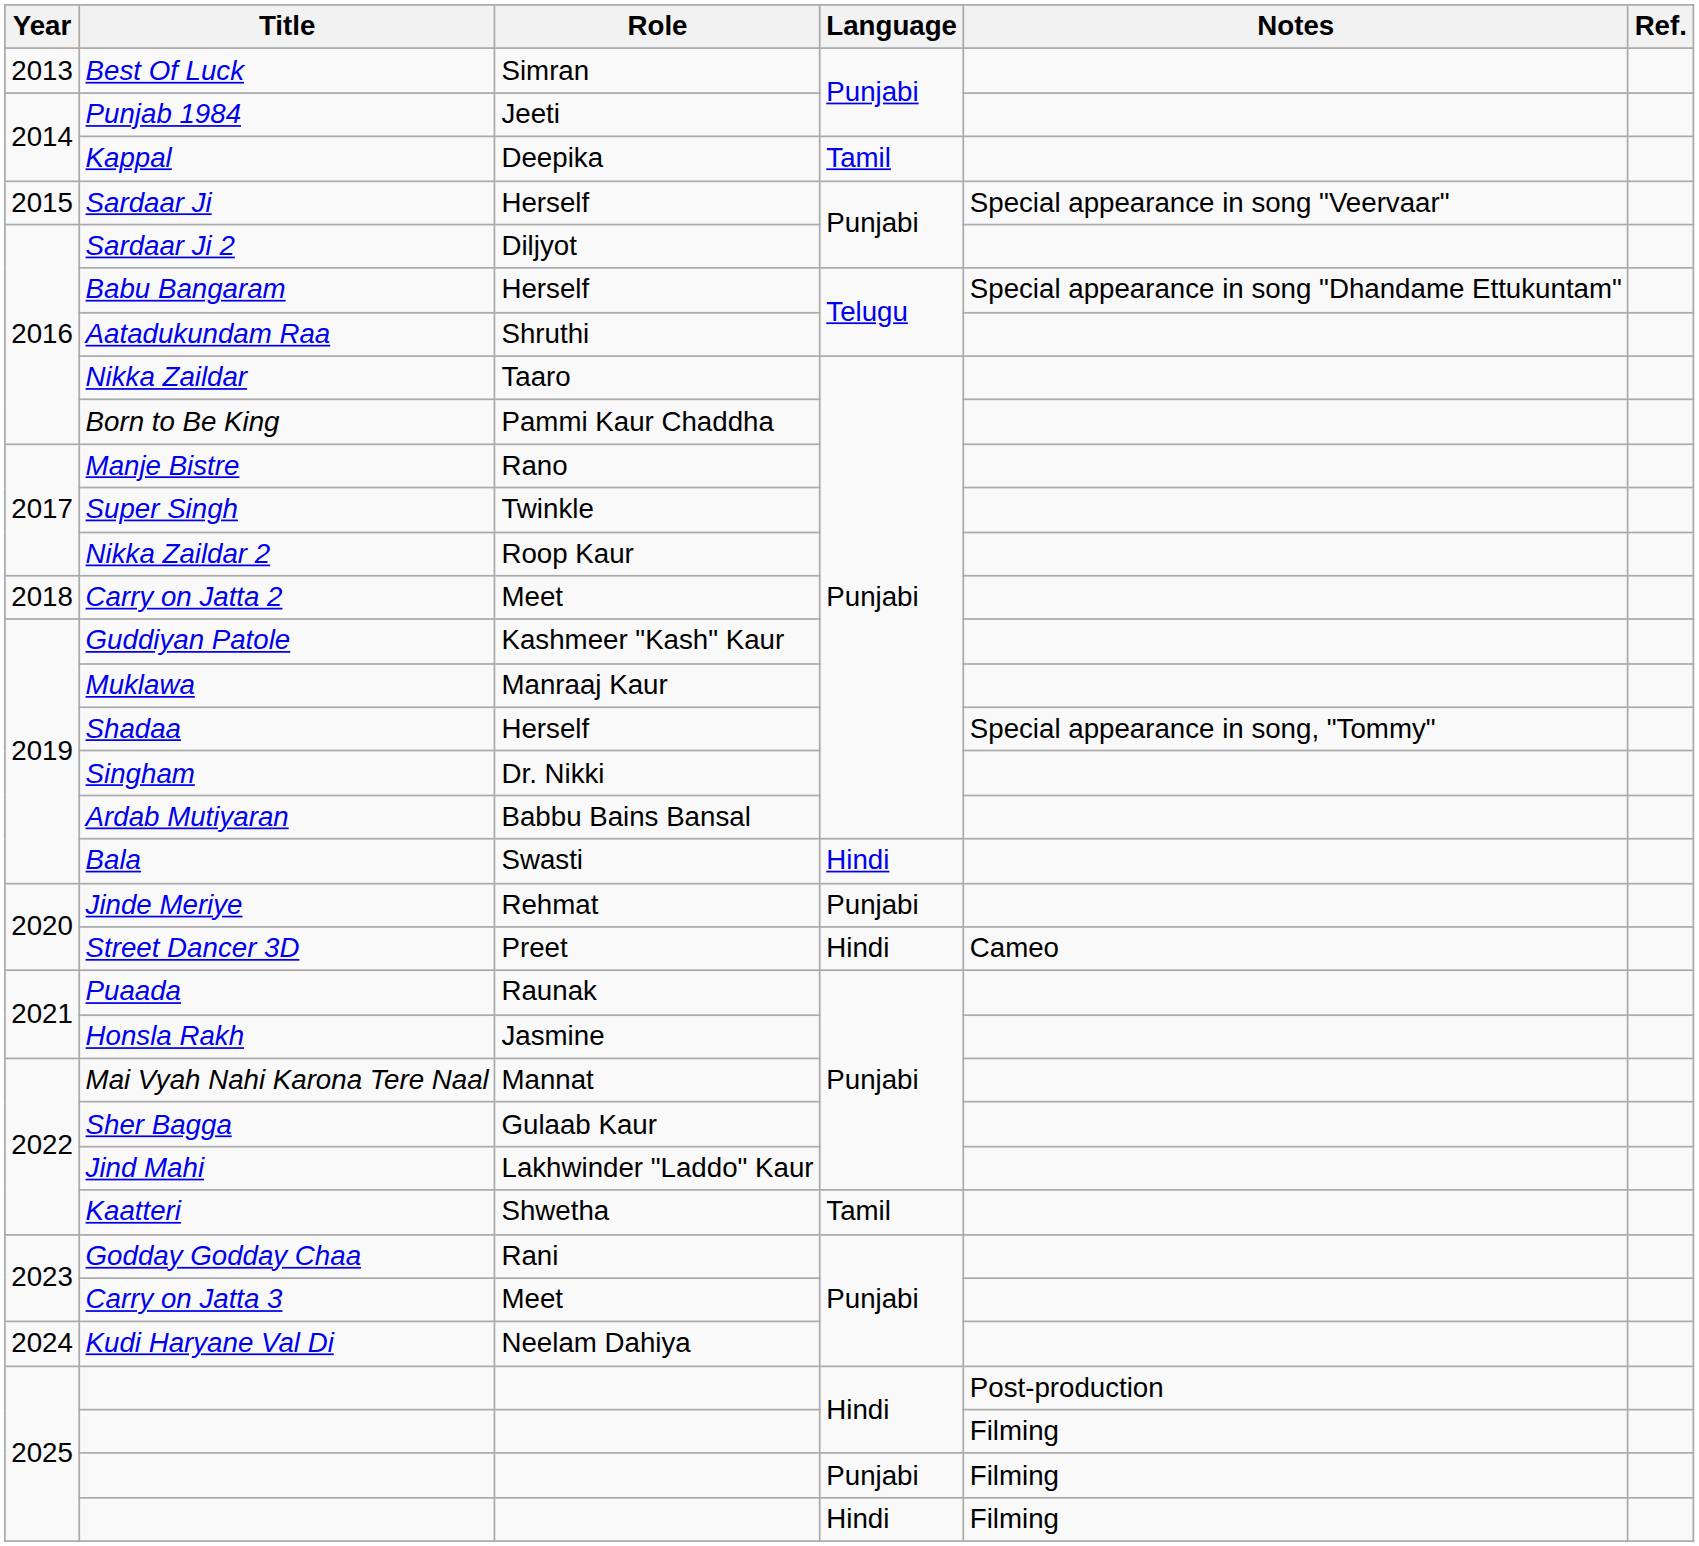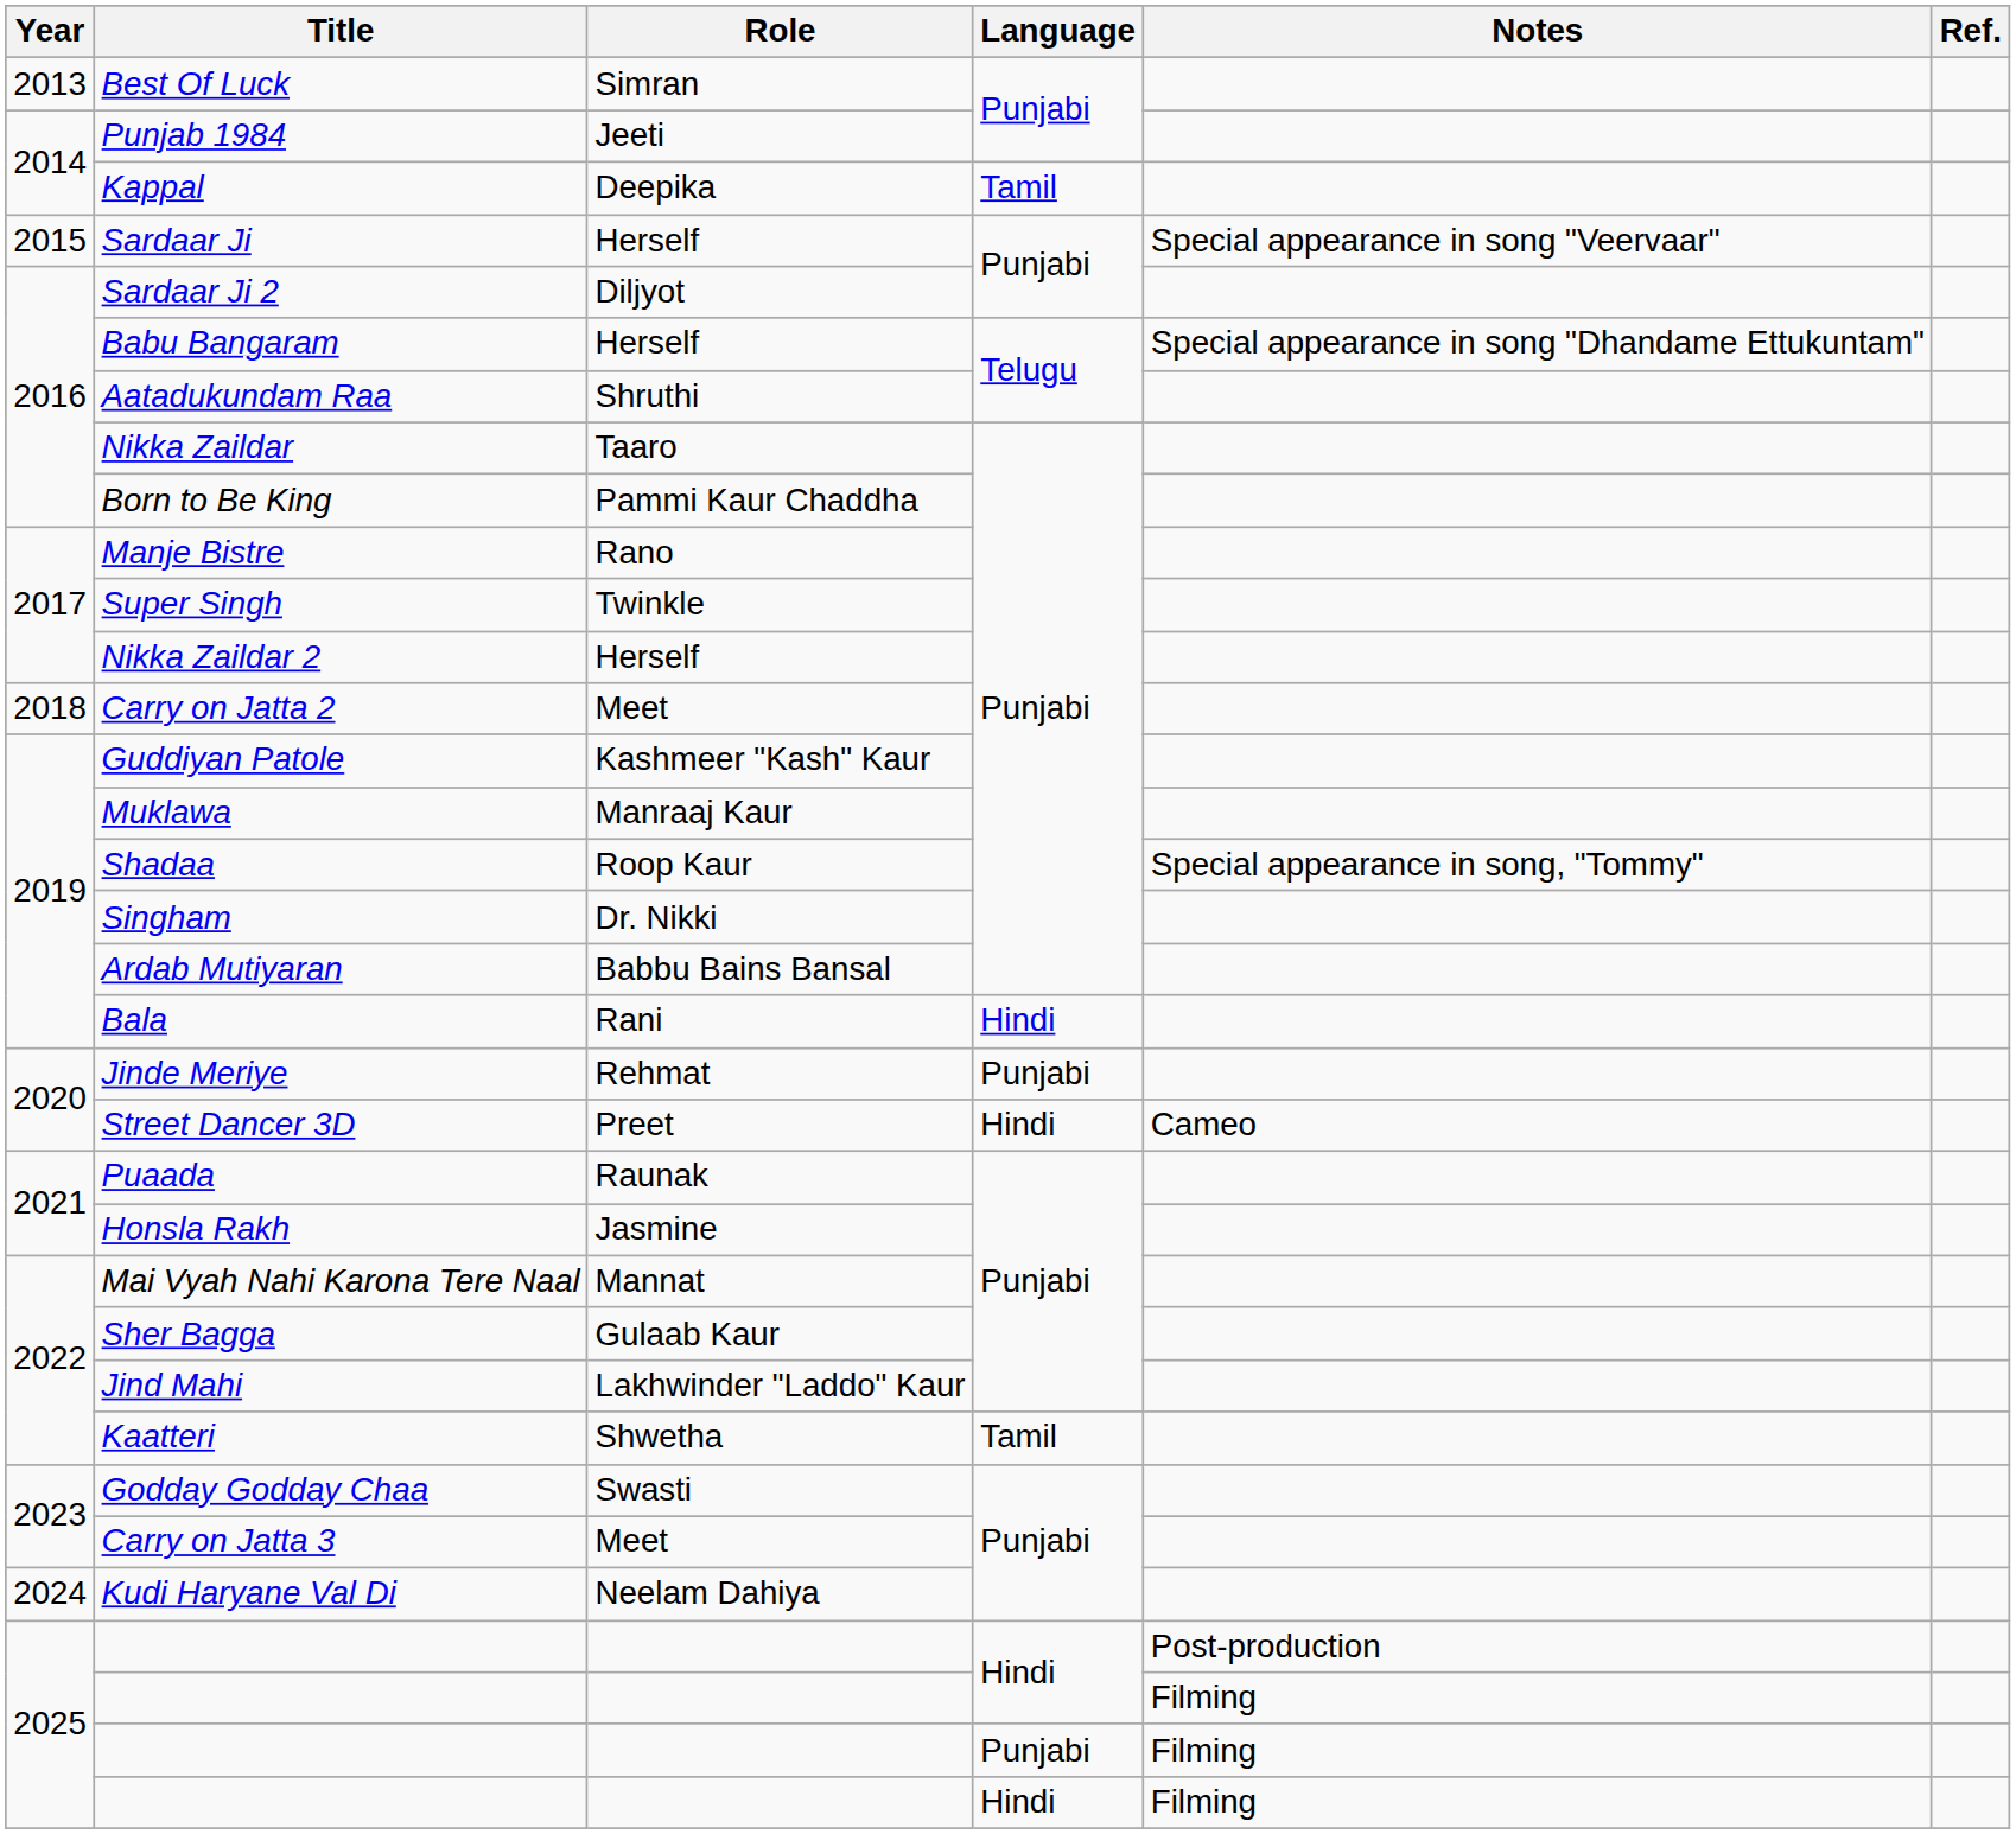Nikka Zaildar 2 | Role: Roop Kaur -> Herself
Shadaa | Role: Herself -> Roop Kaur
Bala | Role: Swasti -> Rani
Godday Godday Chaa | Role: Rani -> Swasti
